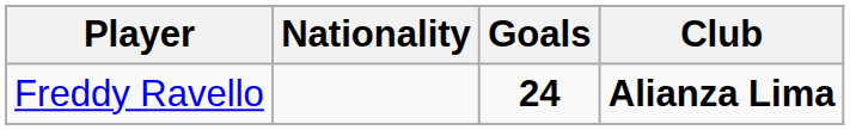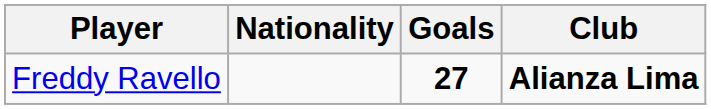Freddy Ravello | Goals: 24 -> 27
